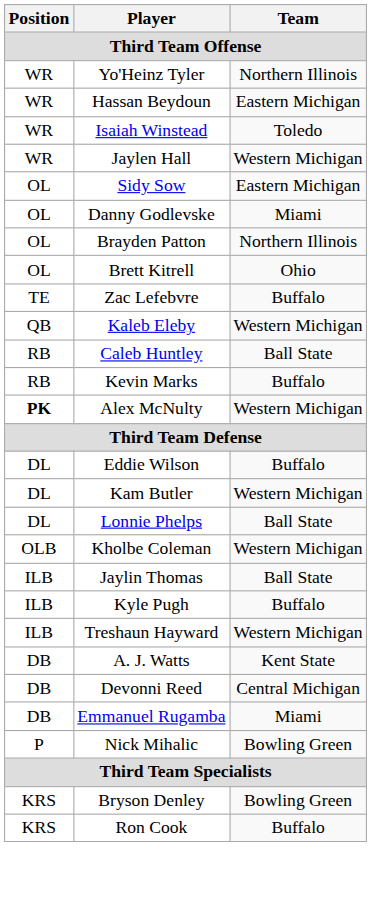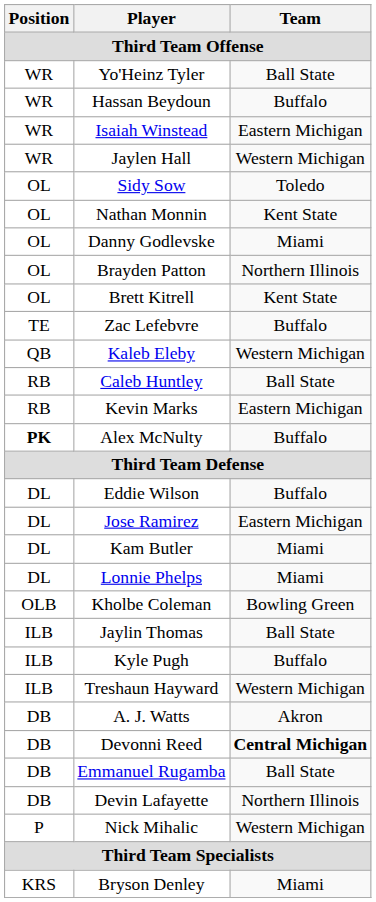Yo'Heinz Tyler | Team: Northern Illinois -> Ball State
Hassan Beydoun | Team: Eastern Michigan -> Buffalo
Isaiah Winstead | Team: Toledo -> Eastern Michigan
Sidy Sow | Team: Eastern Michigan -> Toledo
+ row: OL | Nathan Monnin | Kent State
Brett Kitrell | Team: Ohio -> Kent State
Kevin Marks | Team: Buffalo -> Eastern Michigan
Alex McNulty | Team: Western Michigan -> Buffalo
+ row: DL | Jose Ramirez | Eastern Michigan
Kam Butler | Team: Western Michigan -> Miami
Lonnie Phelps | Team: Ball State -> Miami
Kholbe Coleman | Team: Western Michigan -> Bowling Green
A. J. Watts | Team: Kent State -> Akron
Devonni Reed | Team: normal -> bold
Emmanuel Rugamba | Team: Miami -> Ball State
+ row: DB | Devin Lafayette | Northern Illinois
Nick Mihalic | Team: Bowling Green -> Western Michigan
Bryson Denley | Team: Bowling Green -> Miami
- row: KRS | Ron Cook | Buffalo
